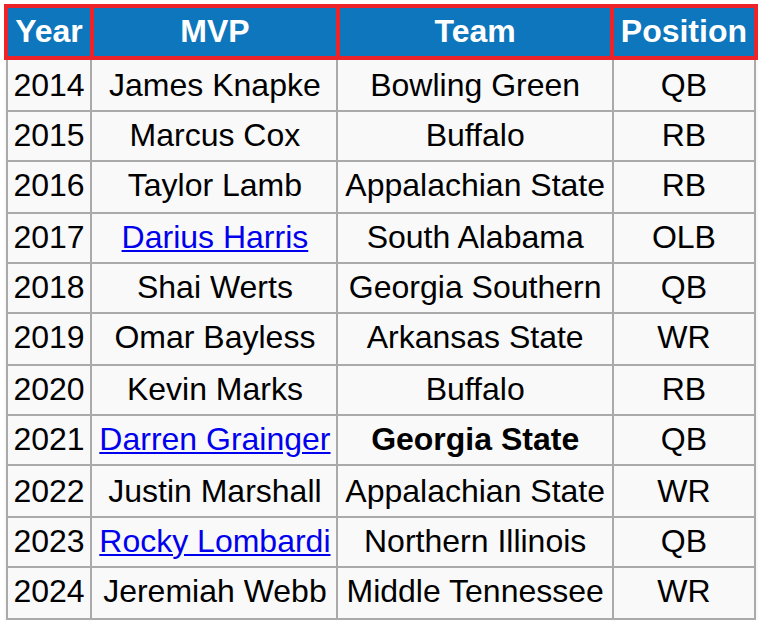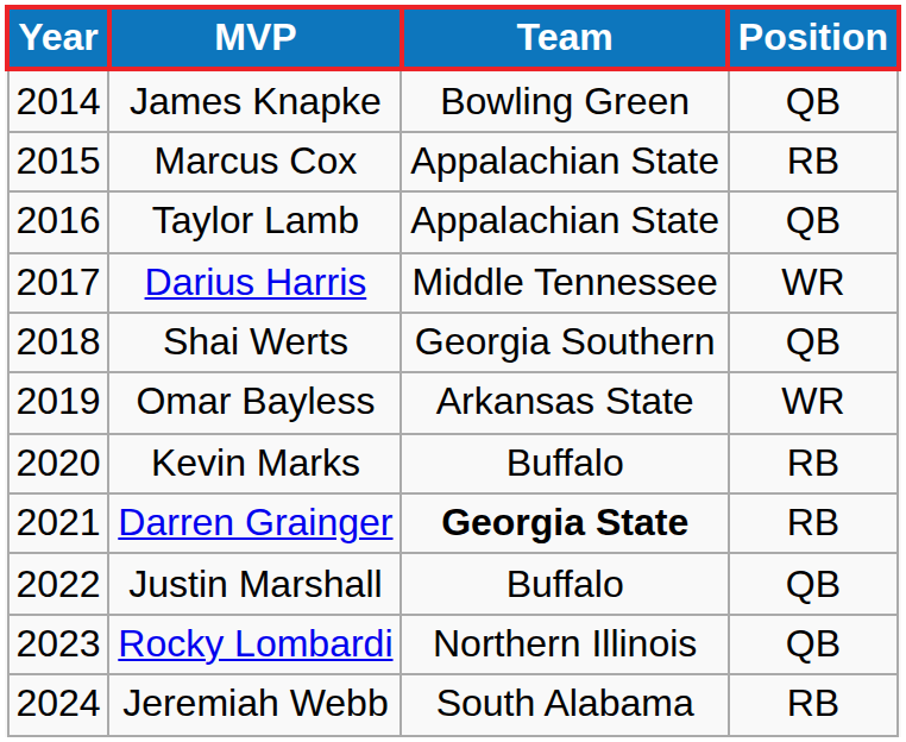Marcus Cox | Team: Buffalo -> Appalachian State
Taylor Lamb | Position: RB -> QB
Darius Harris | Team: South Alabama -> Middle Tennessee
Darius Harris | Position: OLB -> WR
Darren Grainger | Position: QB -> RB
Justin Marshall | Team: Appalachian State -> Buffalo
Justin Marshall | Position: WR -> QB
Jeremiah Webb | Team: Middle Tennessee -> South Alabama
Jeremiah Webb | Position: WR -> RB
